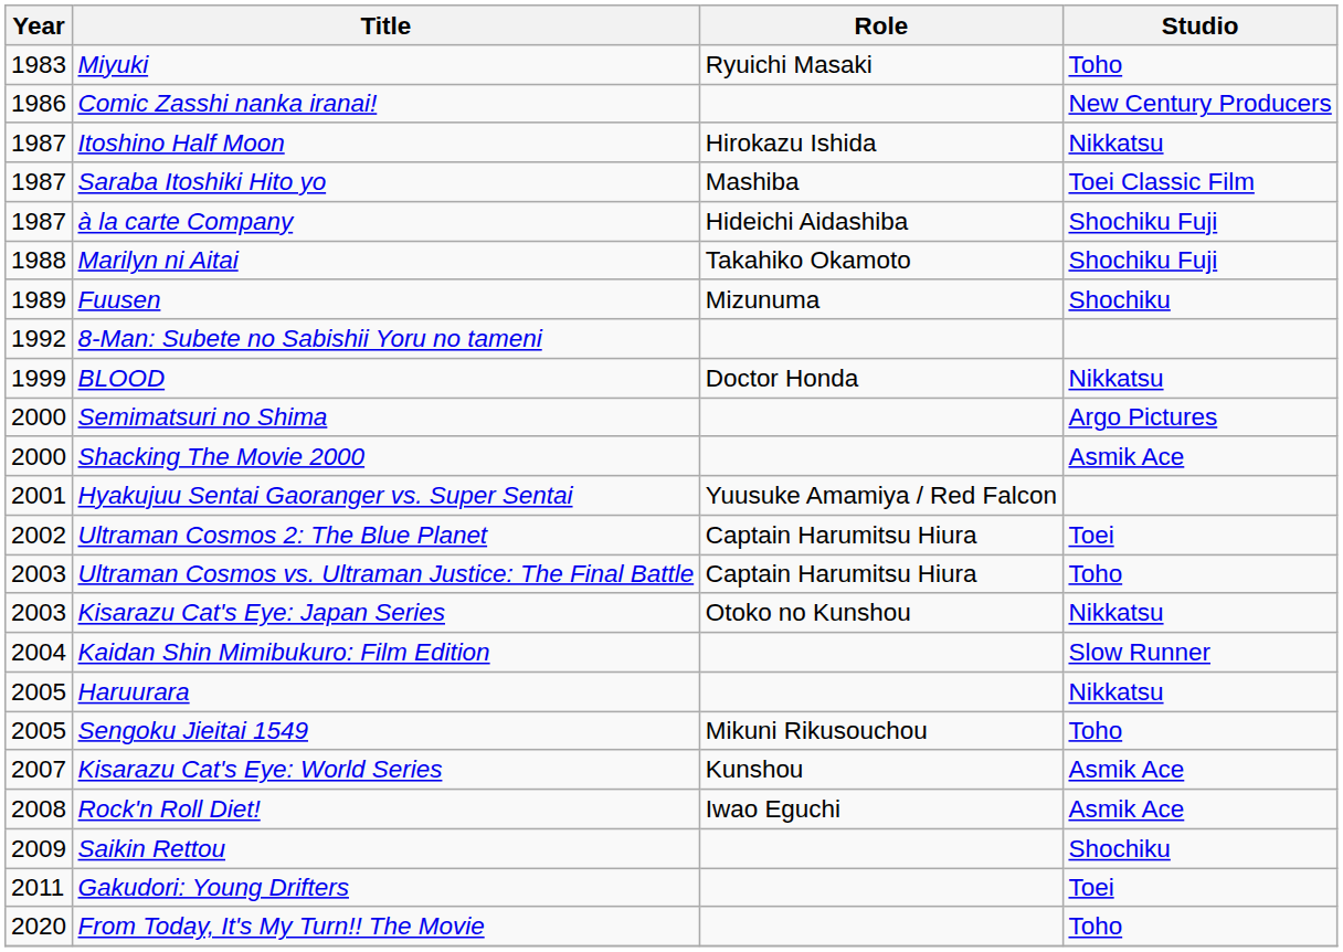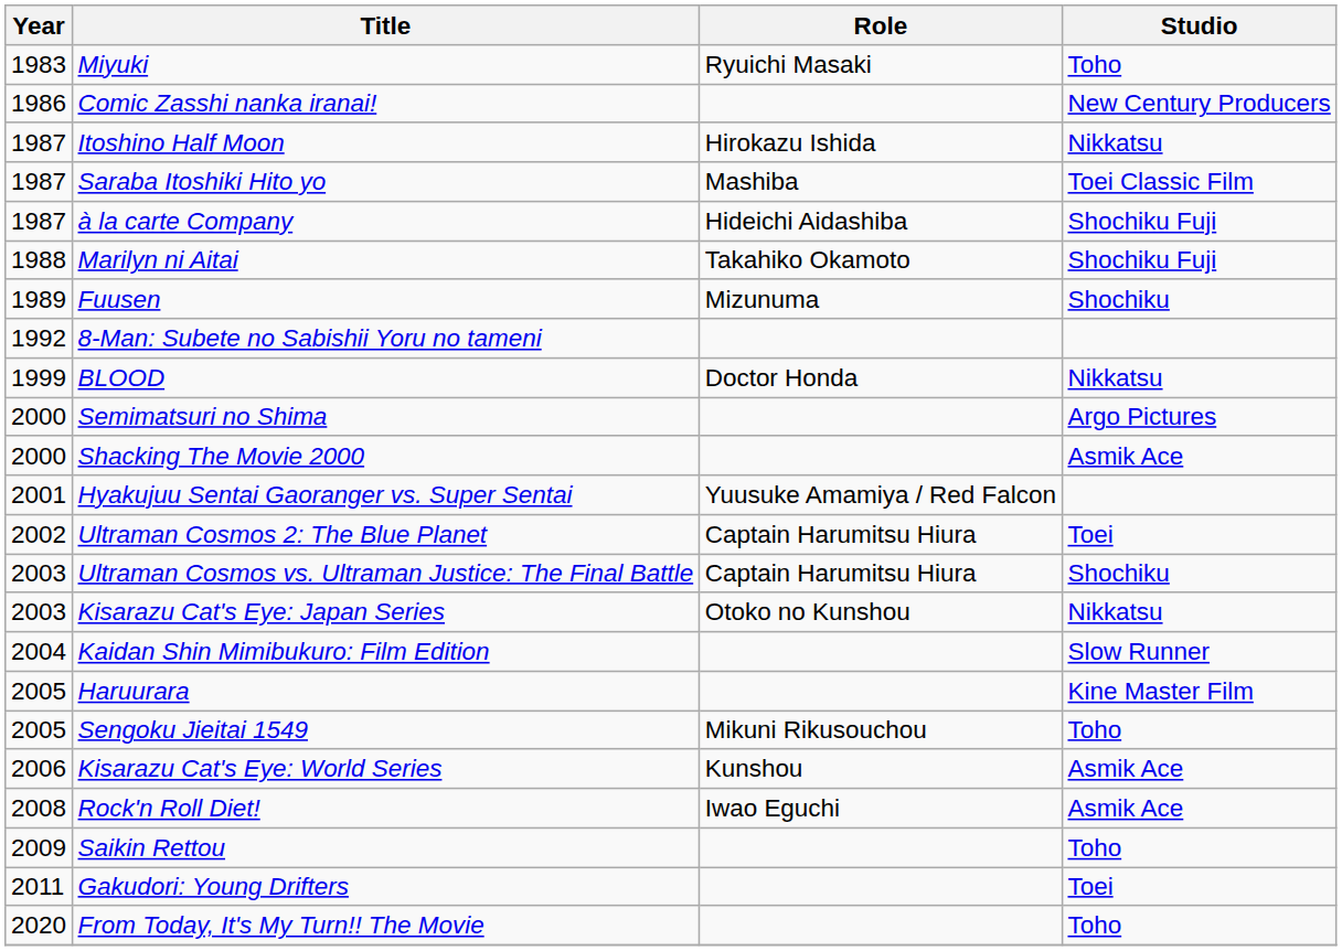Ultraman Cosmos vs. Ultraman Justice: The Final Battle | Studio: Toho -> Shochiku
Haruurara | Studio: Nikkatsu -> Kine Master Film
Kisarazu Cat's Eye: World Series | Year: 2007 -> 2006
Saikin Rettou | Studio: Shochiku -> Toho
